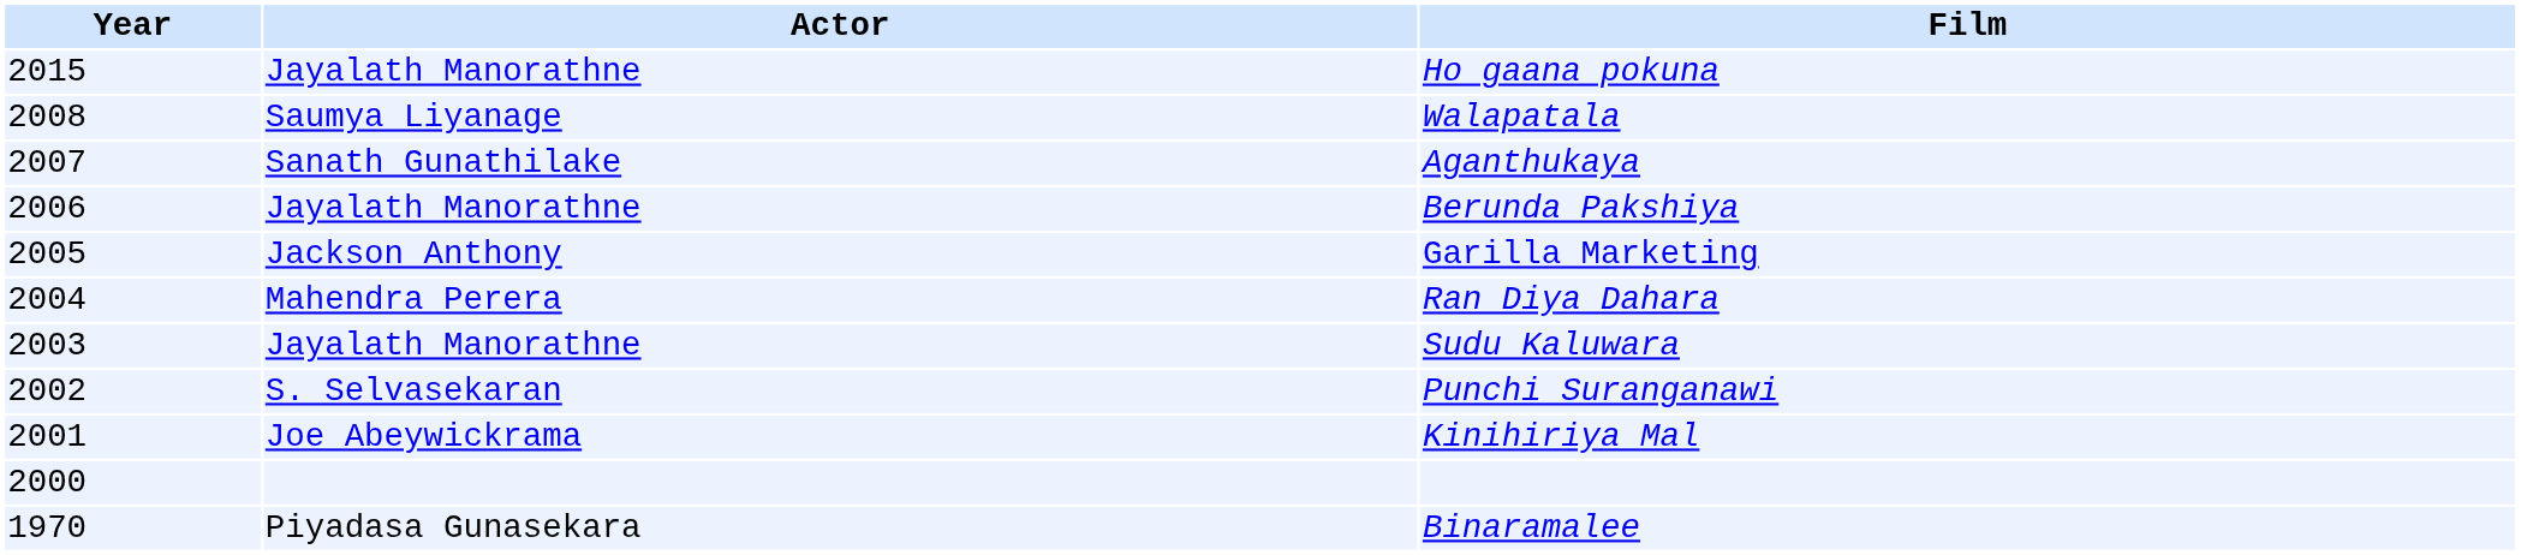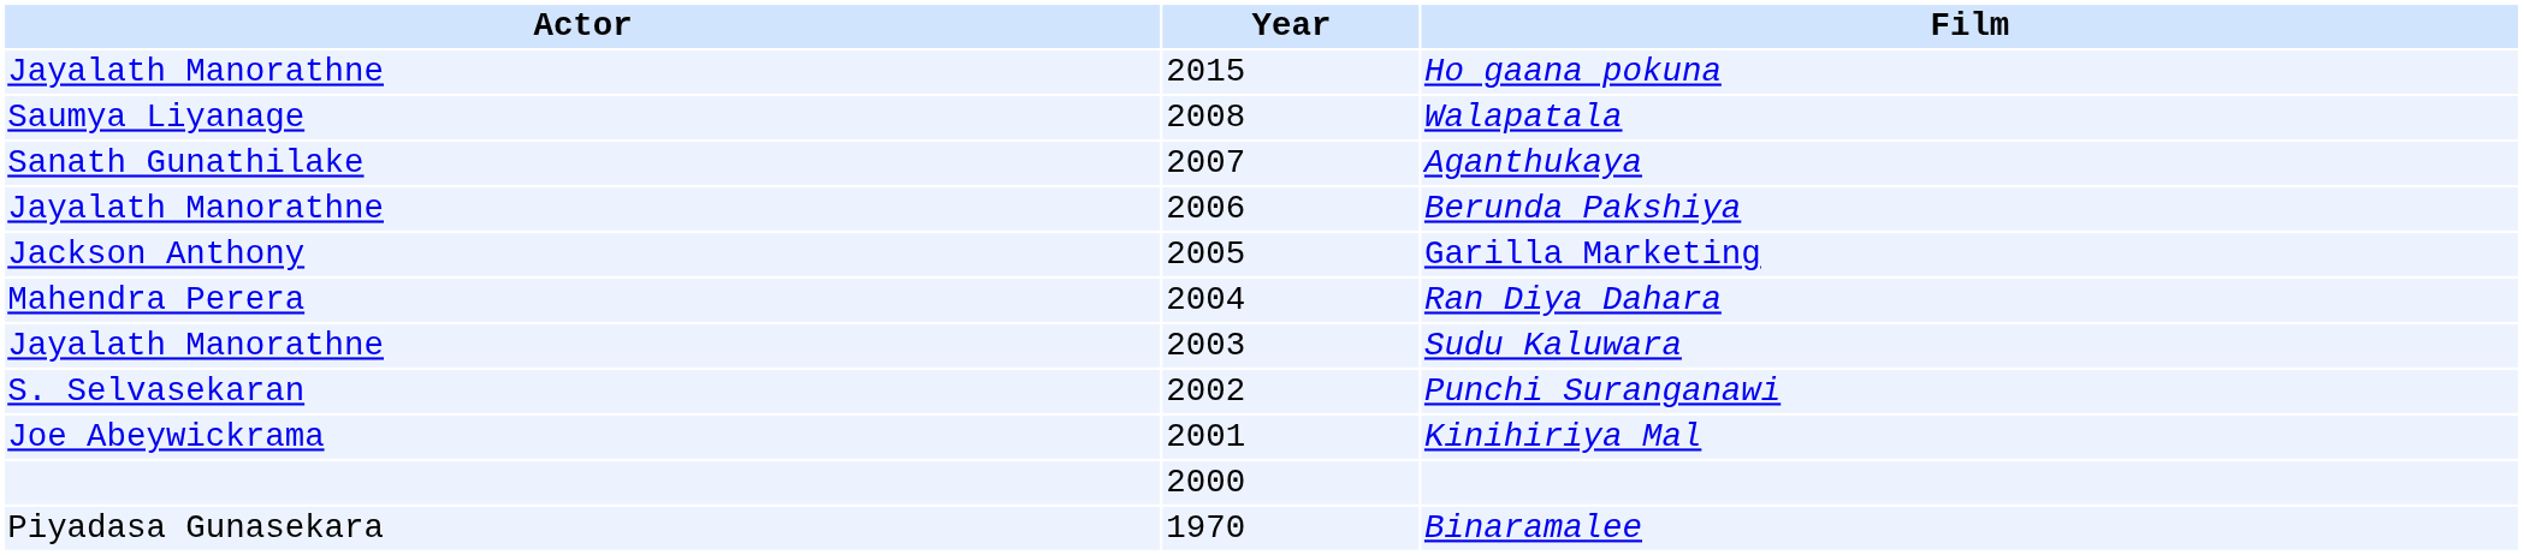columns swapped: Year <-> Actor
